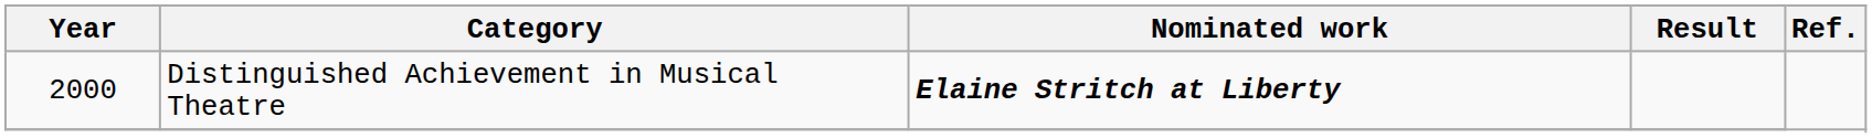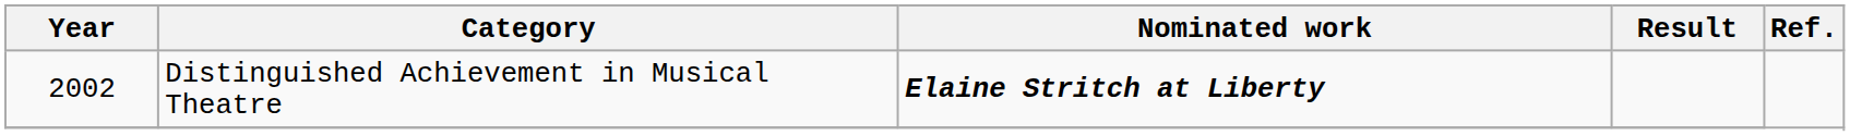Distinguished Achievement in Musical Theatre | Year: 2000 -> 2002
